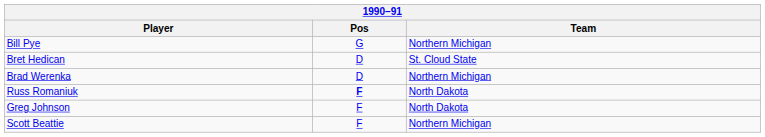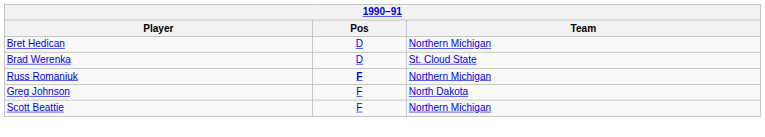- row: Bill Pye | G | Northern Michigan
Bret Hedican | Team: St. Cloud State -> Northern Michigan
Brad Werenka | Team: Northern Michigan -> St. Cloud State
Russ Romaniuk | Team: North Dakota -> Northern Michigan
